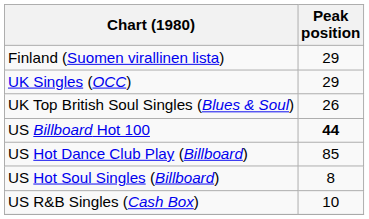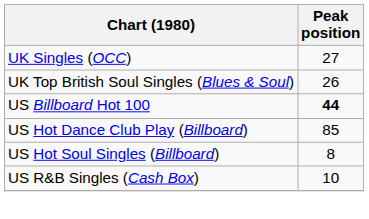- row: Finland (Suomen virallinen lista) | 29
UK Singles (OCC) | Peak position: 29 -> 27
